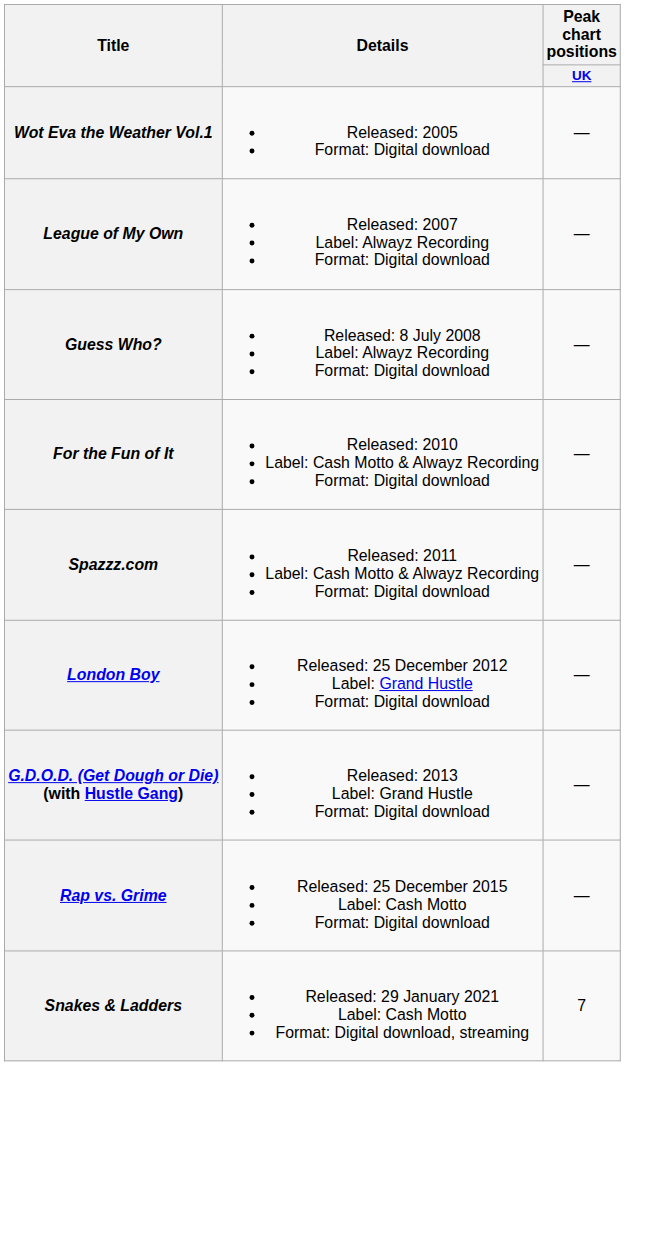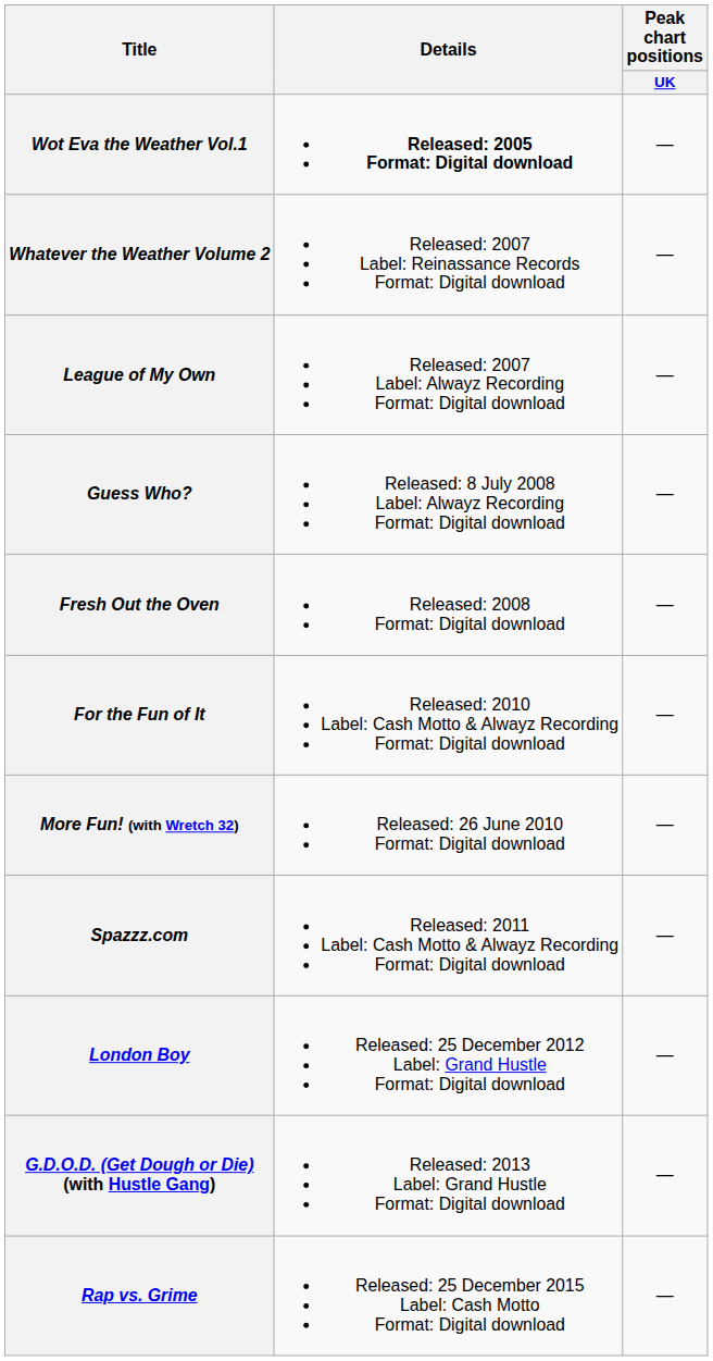Wot Eva the Weather Vol.1 | Details: normal -> bold
+ row: Whatever the Weather Volume 2 | Released: 2007 Label: Reinassance Records Format: Digital download | —
+ row: Fresh Out the Oven | Released: 2008 Format: Digital download | —
+ row: More Fun! (with Wretch 32) | Released: 26 June 2010 Format: Digital download | —
- row: Snakes & Ladders | Released: 29 January 2021 Label: Cash Motto Format: Digital download, streaming | 7
